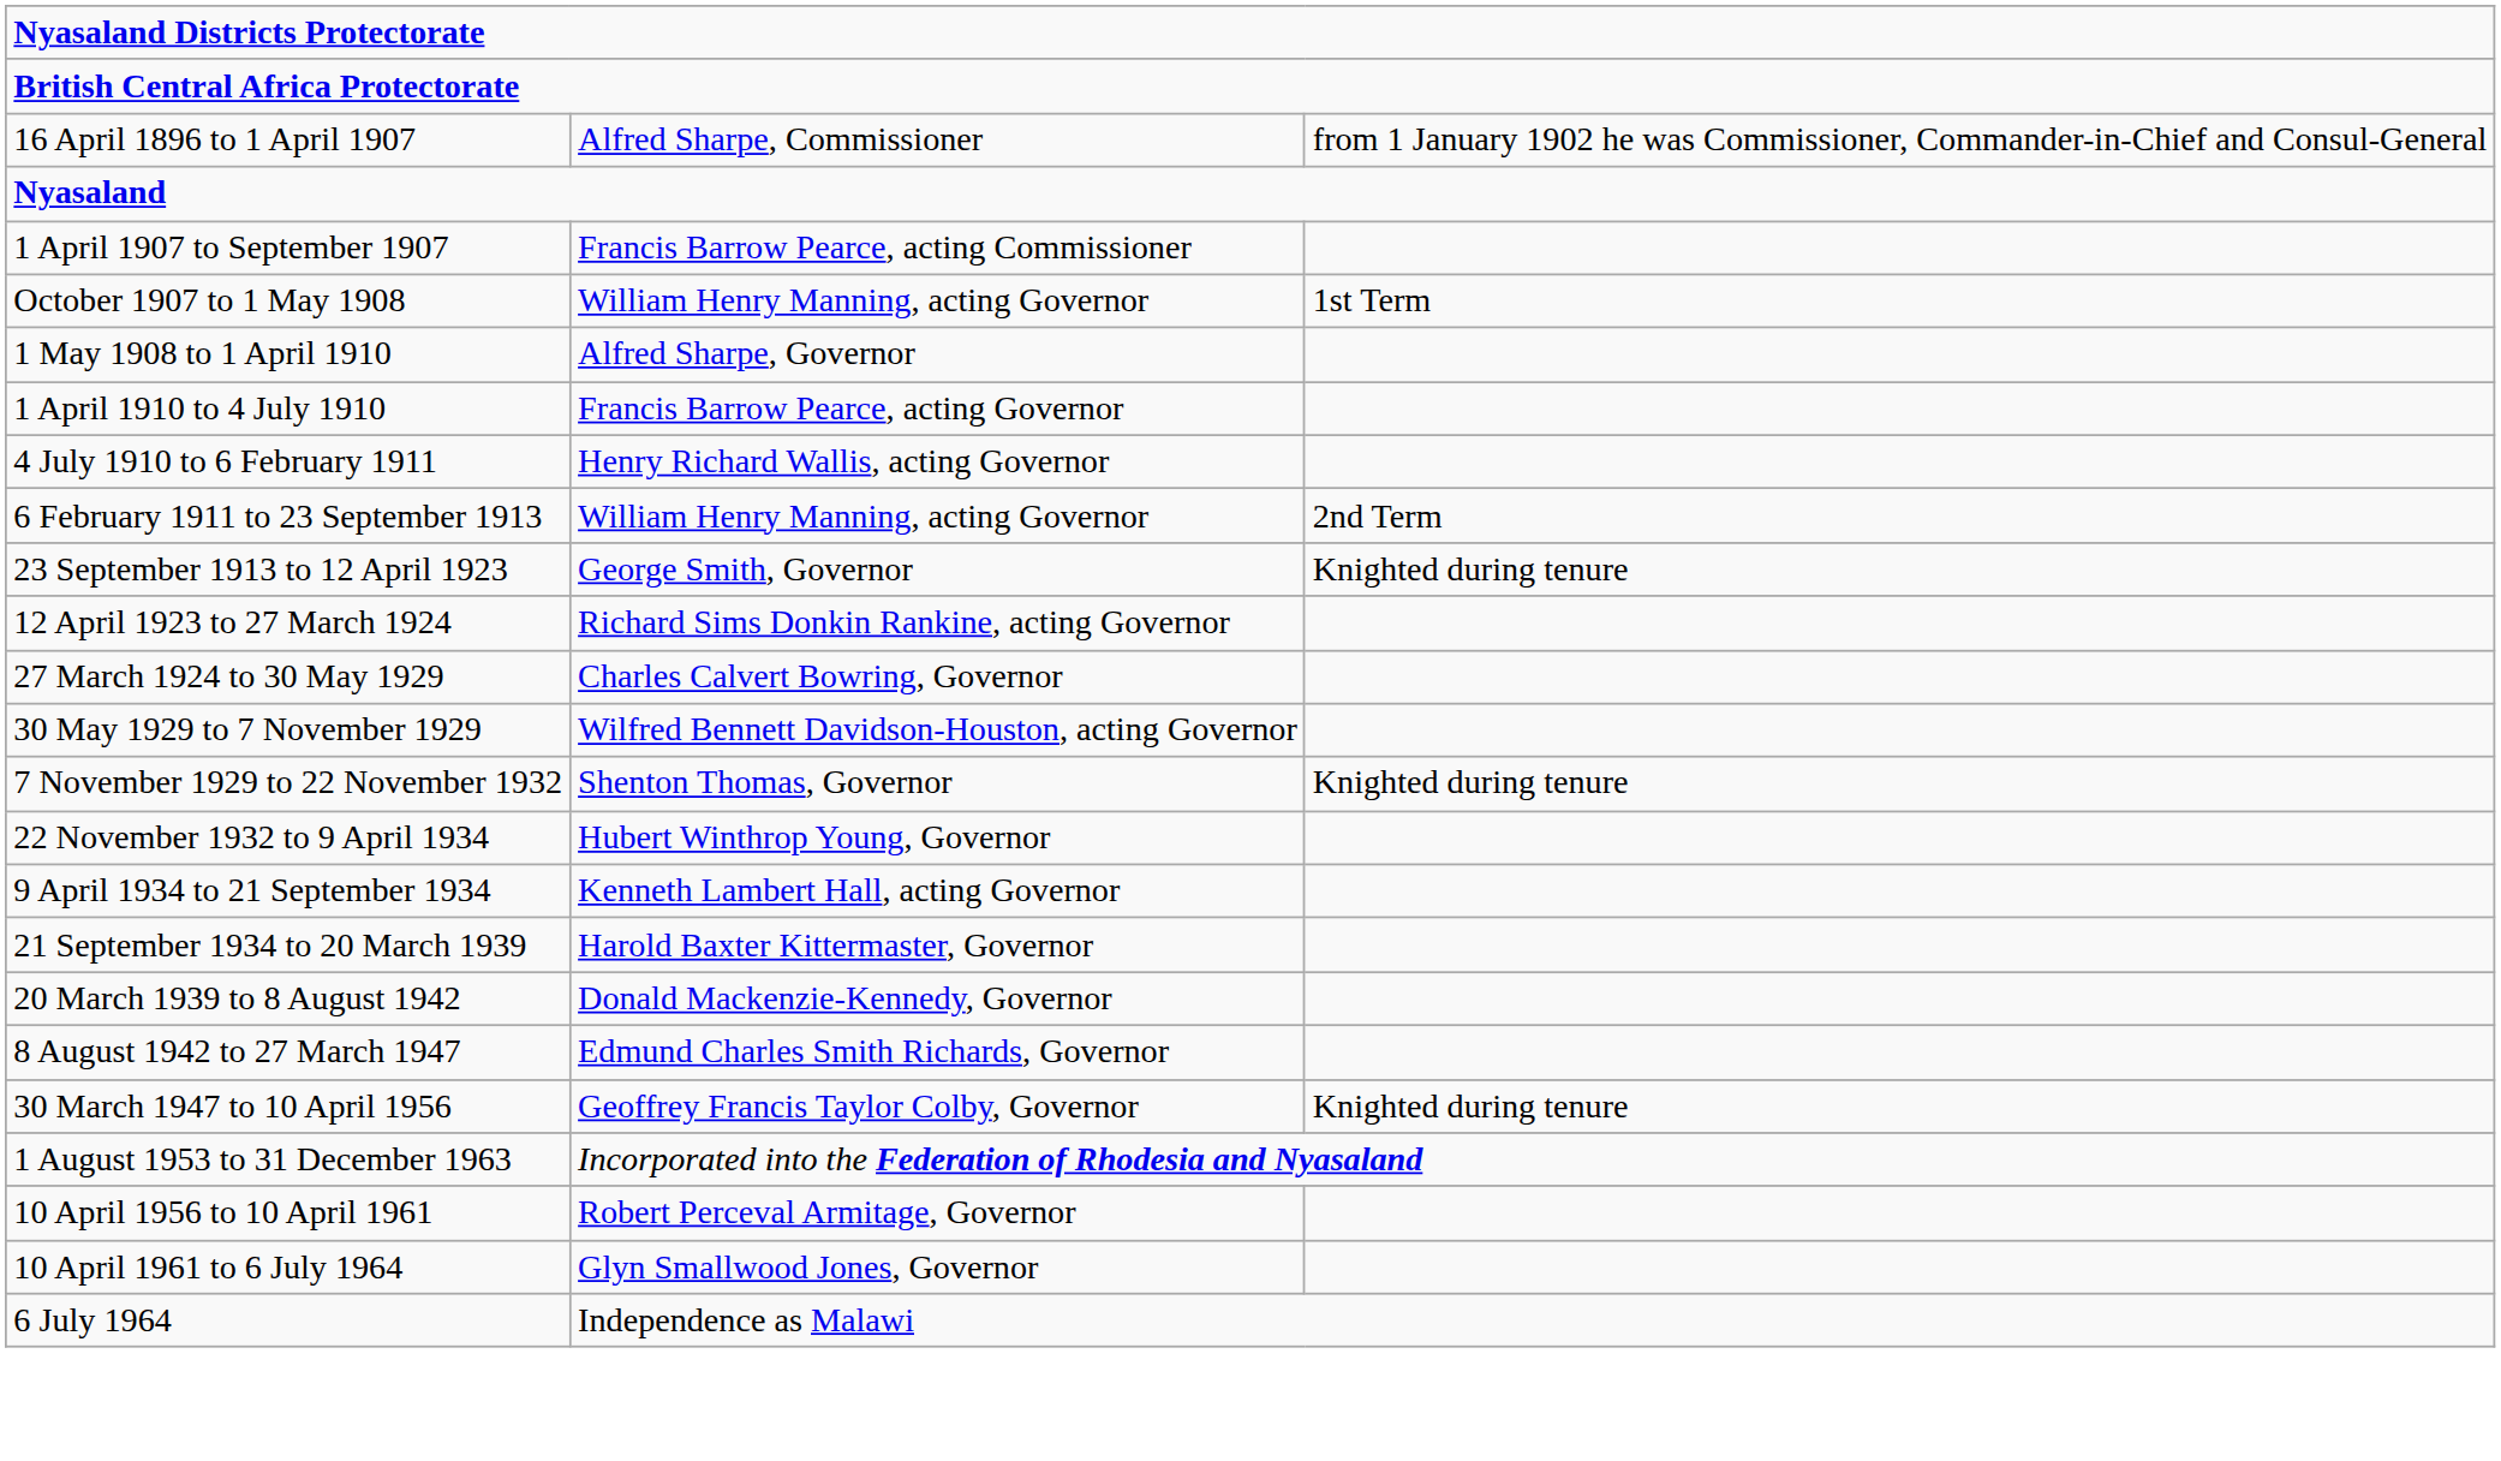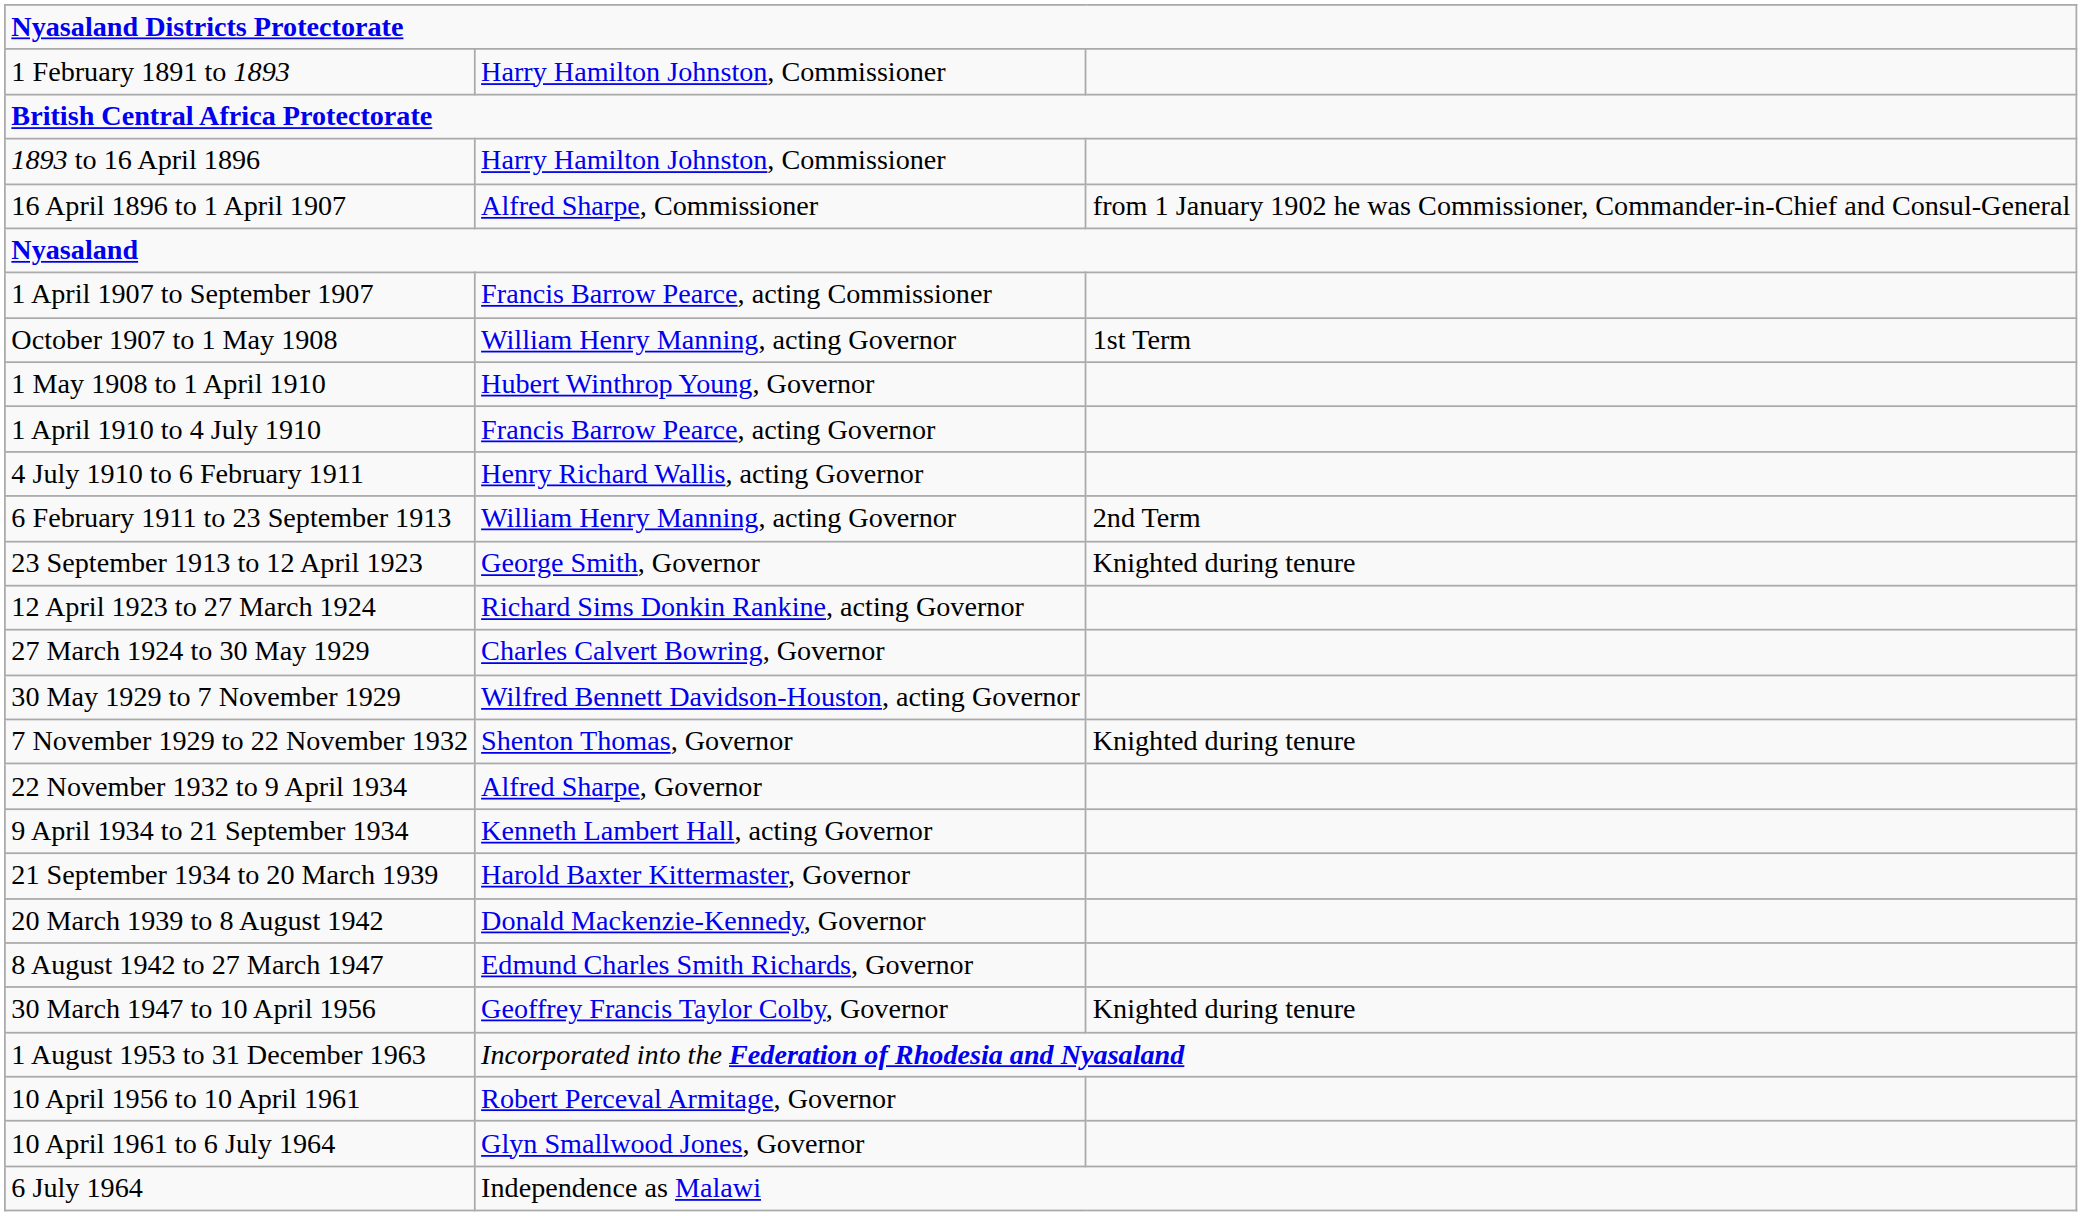+ row: 1 February 1891 to 1893 | Harry Hamilton Johnston, Commissioner
+ row: 1893 to 16 April 1896 | Harry Hamilton Johnston, Commissioner
1 May 1908 to 1 April 1910 | column 2: Alfred Sharpe, Governor -> Hubert Winthrop Young, Governor
22 November 1932 to 9 April 1934 | column 2: Hubert Winthrop Young, Governor -> Alfred Sharpe, Governor
